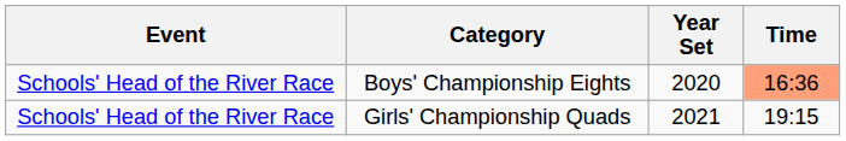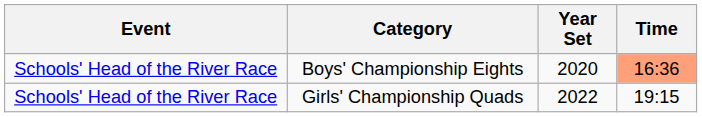Girls' Championship Quads | Year Set: 2021 -> 2022
